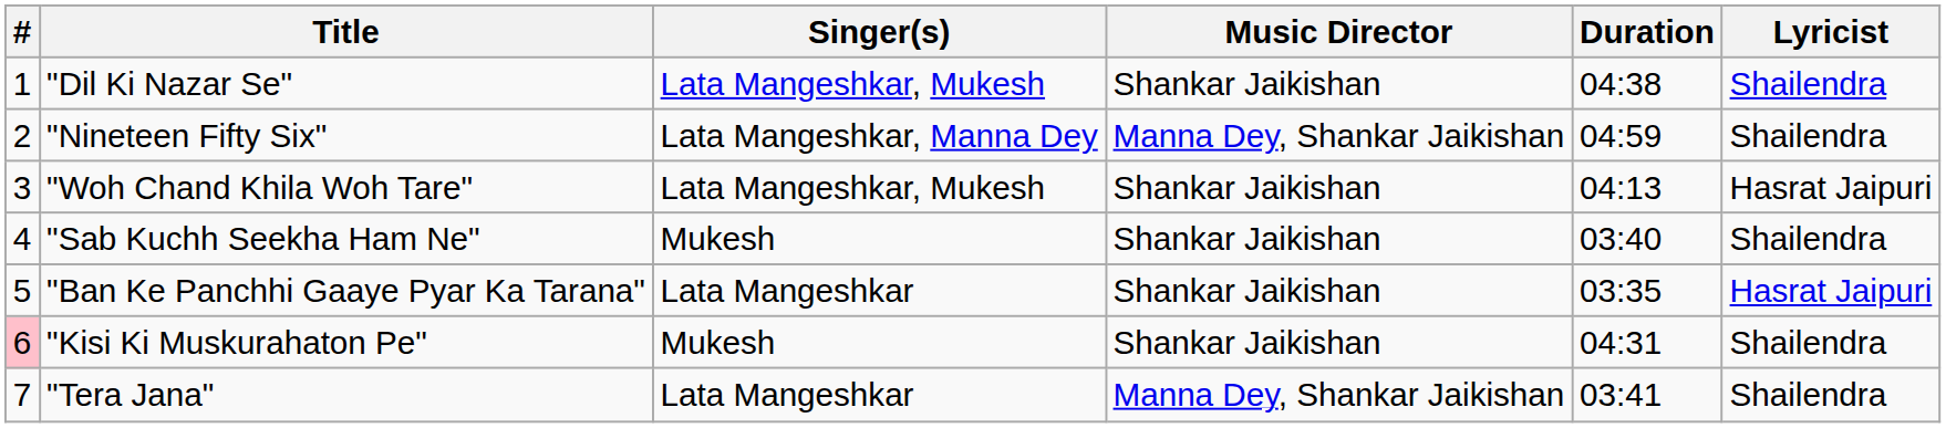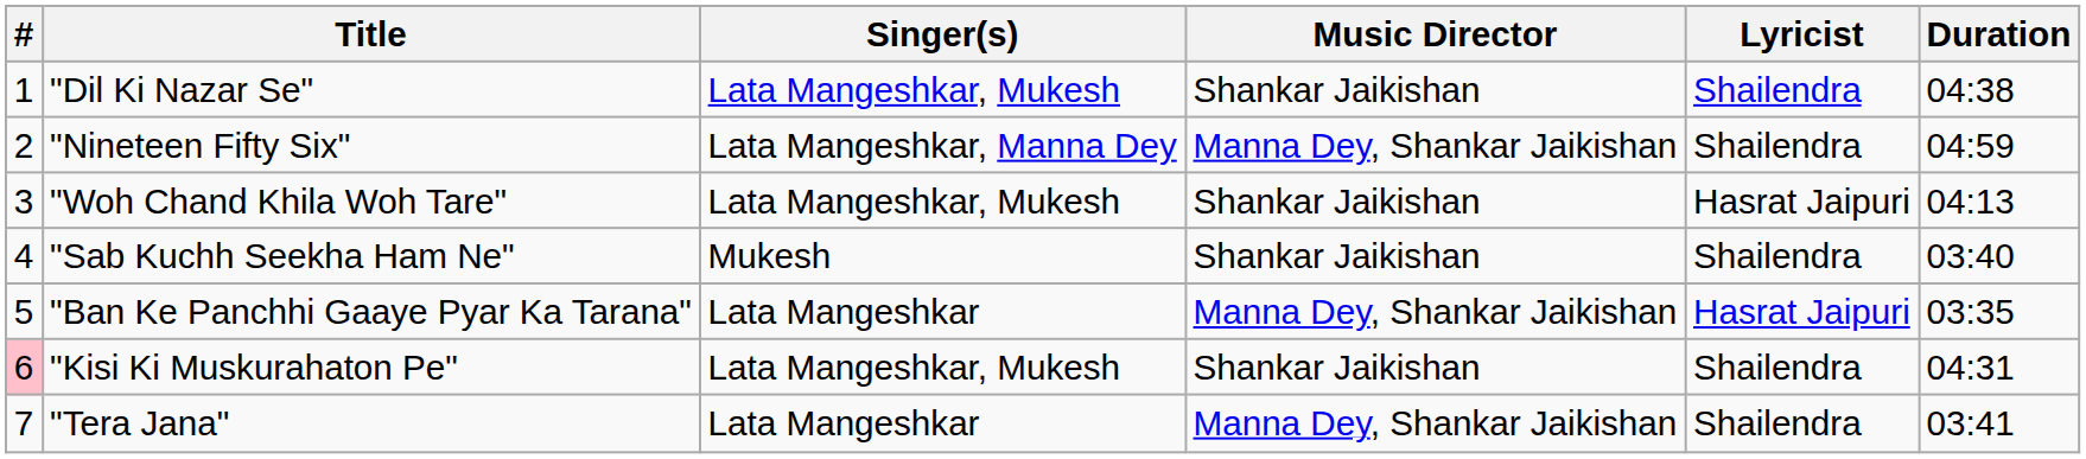columns swapped: Lyricist <-> Duration
"Ban Ke Panchhi Gaaye Pyar Ka Tarana" | Music Director: Shankar Jaikishan -> Manna Dey, Shankar Jaikishan
"Kisi Ki Muskurahaton Pe" | Singer(s): Mukesh -> Lata Mangeshkar, Mukesh
